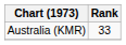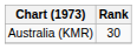Australia (KMR) | Rank: 33 -> 30
